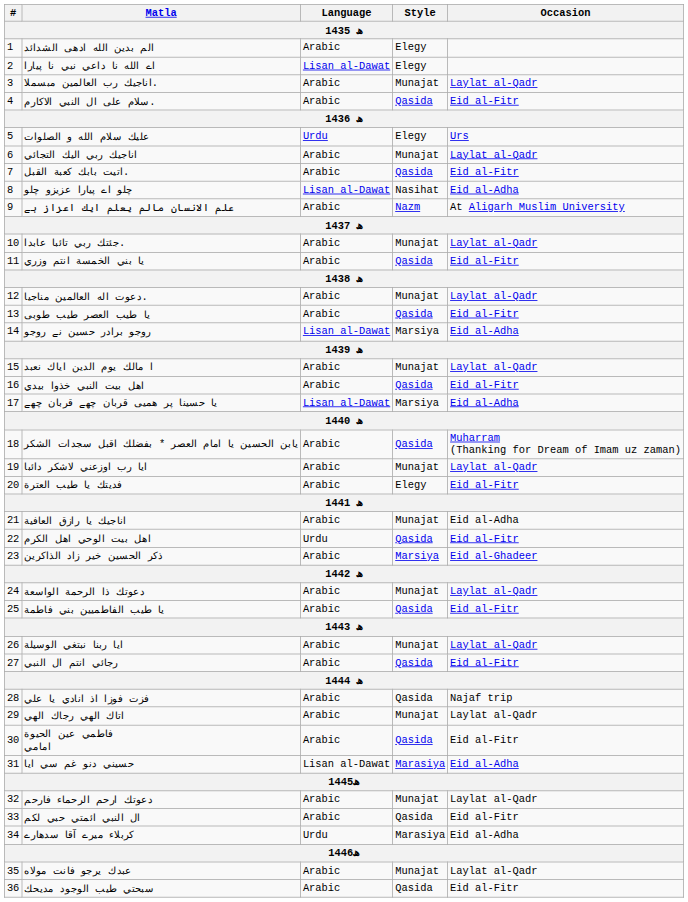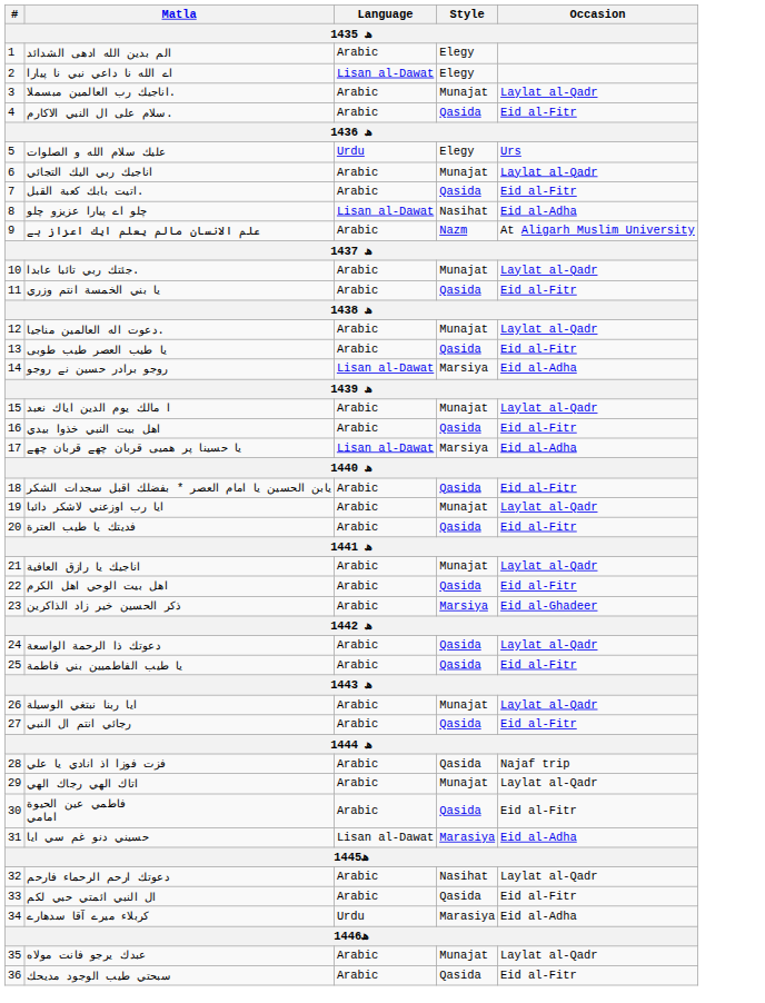يابن الحسين يا امام العصر * بفضلك اقبل سجدات الشكر | Occasion: Muharram (Thanking for Dream of Imam uz zaman) -> Eid al-Fitr
فديتك يا طيب العترة | Style: Elegy -> Qasida
اناجيك يا رازق العافية | Occasion: Eid al-Adha -> Laylat al-Qadr
اهل بيت الوحي اهل الكرم | Language: Urdu -> Arabic
دعوتك ذا الرحمة الواسعة | Style: Munajat -> Qasida
دعوتك ارحم الرحماء فارحم | Style: Munajat -> Nasihat
